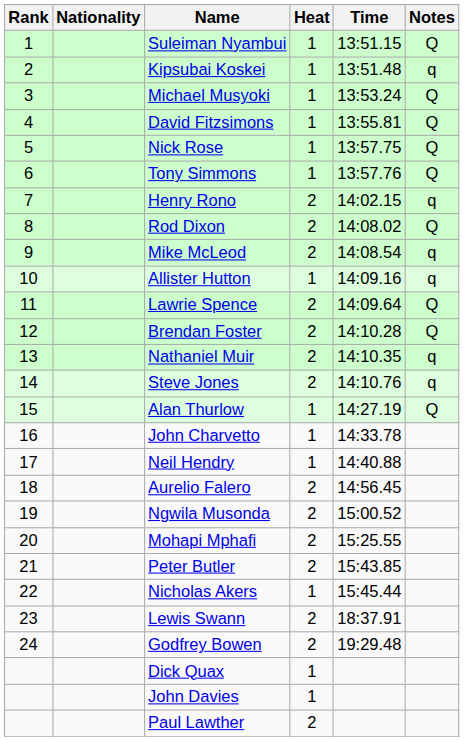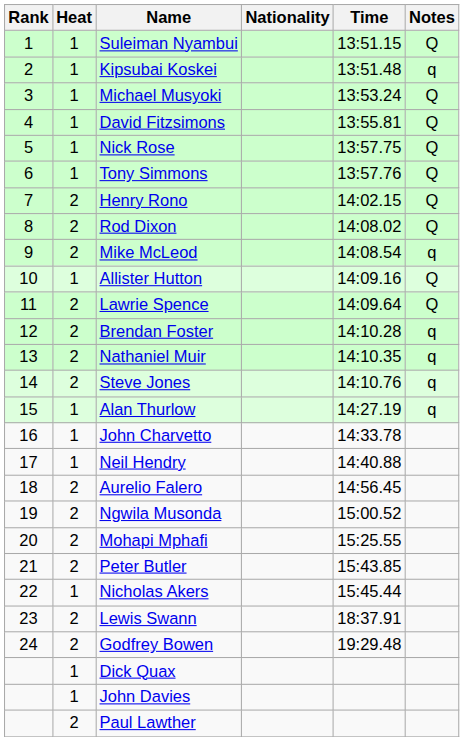columns swapped: Heat <-> Nationality
Henry Rono | Notes: q -> Q
Allister Hutton | Notes: q -> Q
Brendan Foster | Notes: Q -> q
Alan Thurlow | Notes: Q -> q
